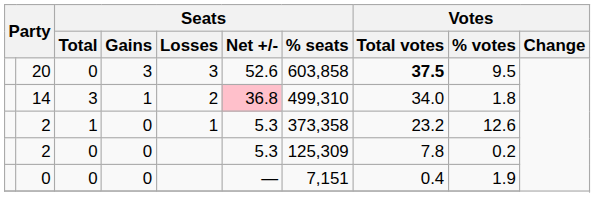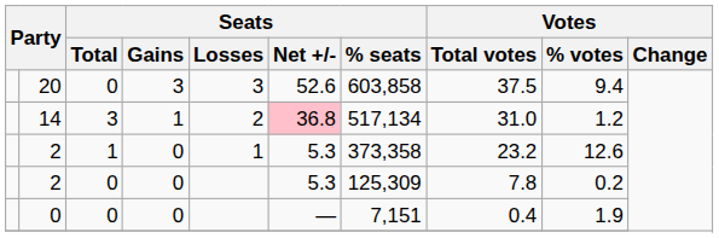20 | Votes / Total votes: bold -> normal
20 | Votes / % votes: 9.5 -> 9.4
14 | Seats / % seats: 499,310 -> 517,134
14 | Votes / Total votes: 34.0 -> 31.0
14 | Votes / % votes: 1.8 -> 1.2
